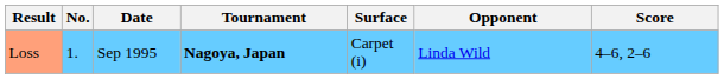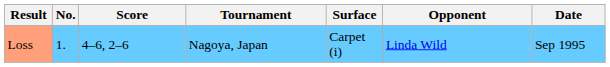columns swapped: Date <-> Score
Loss | Tournament: bold -> normal
